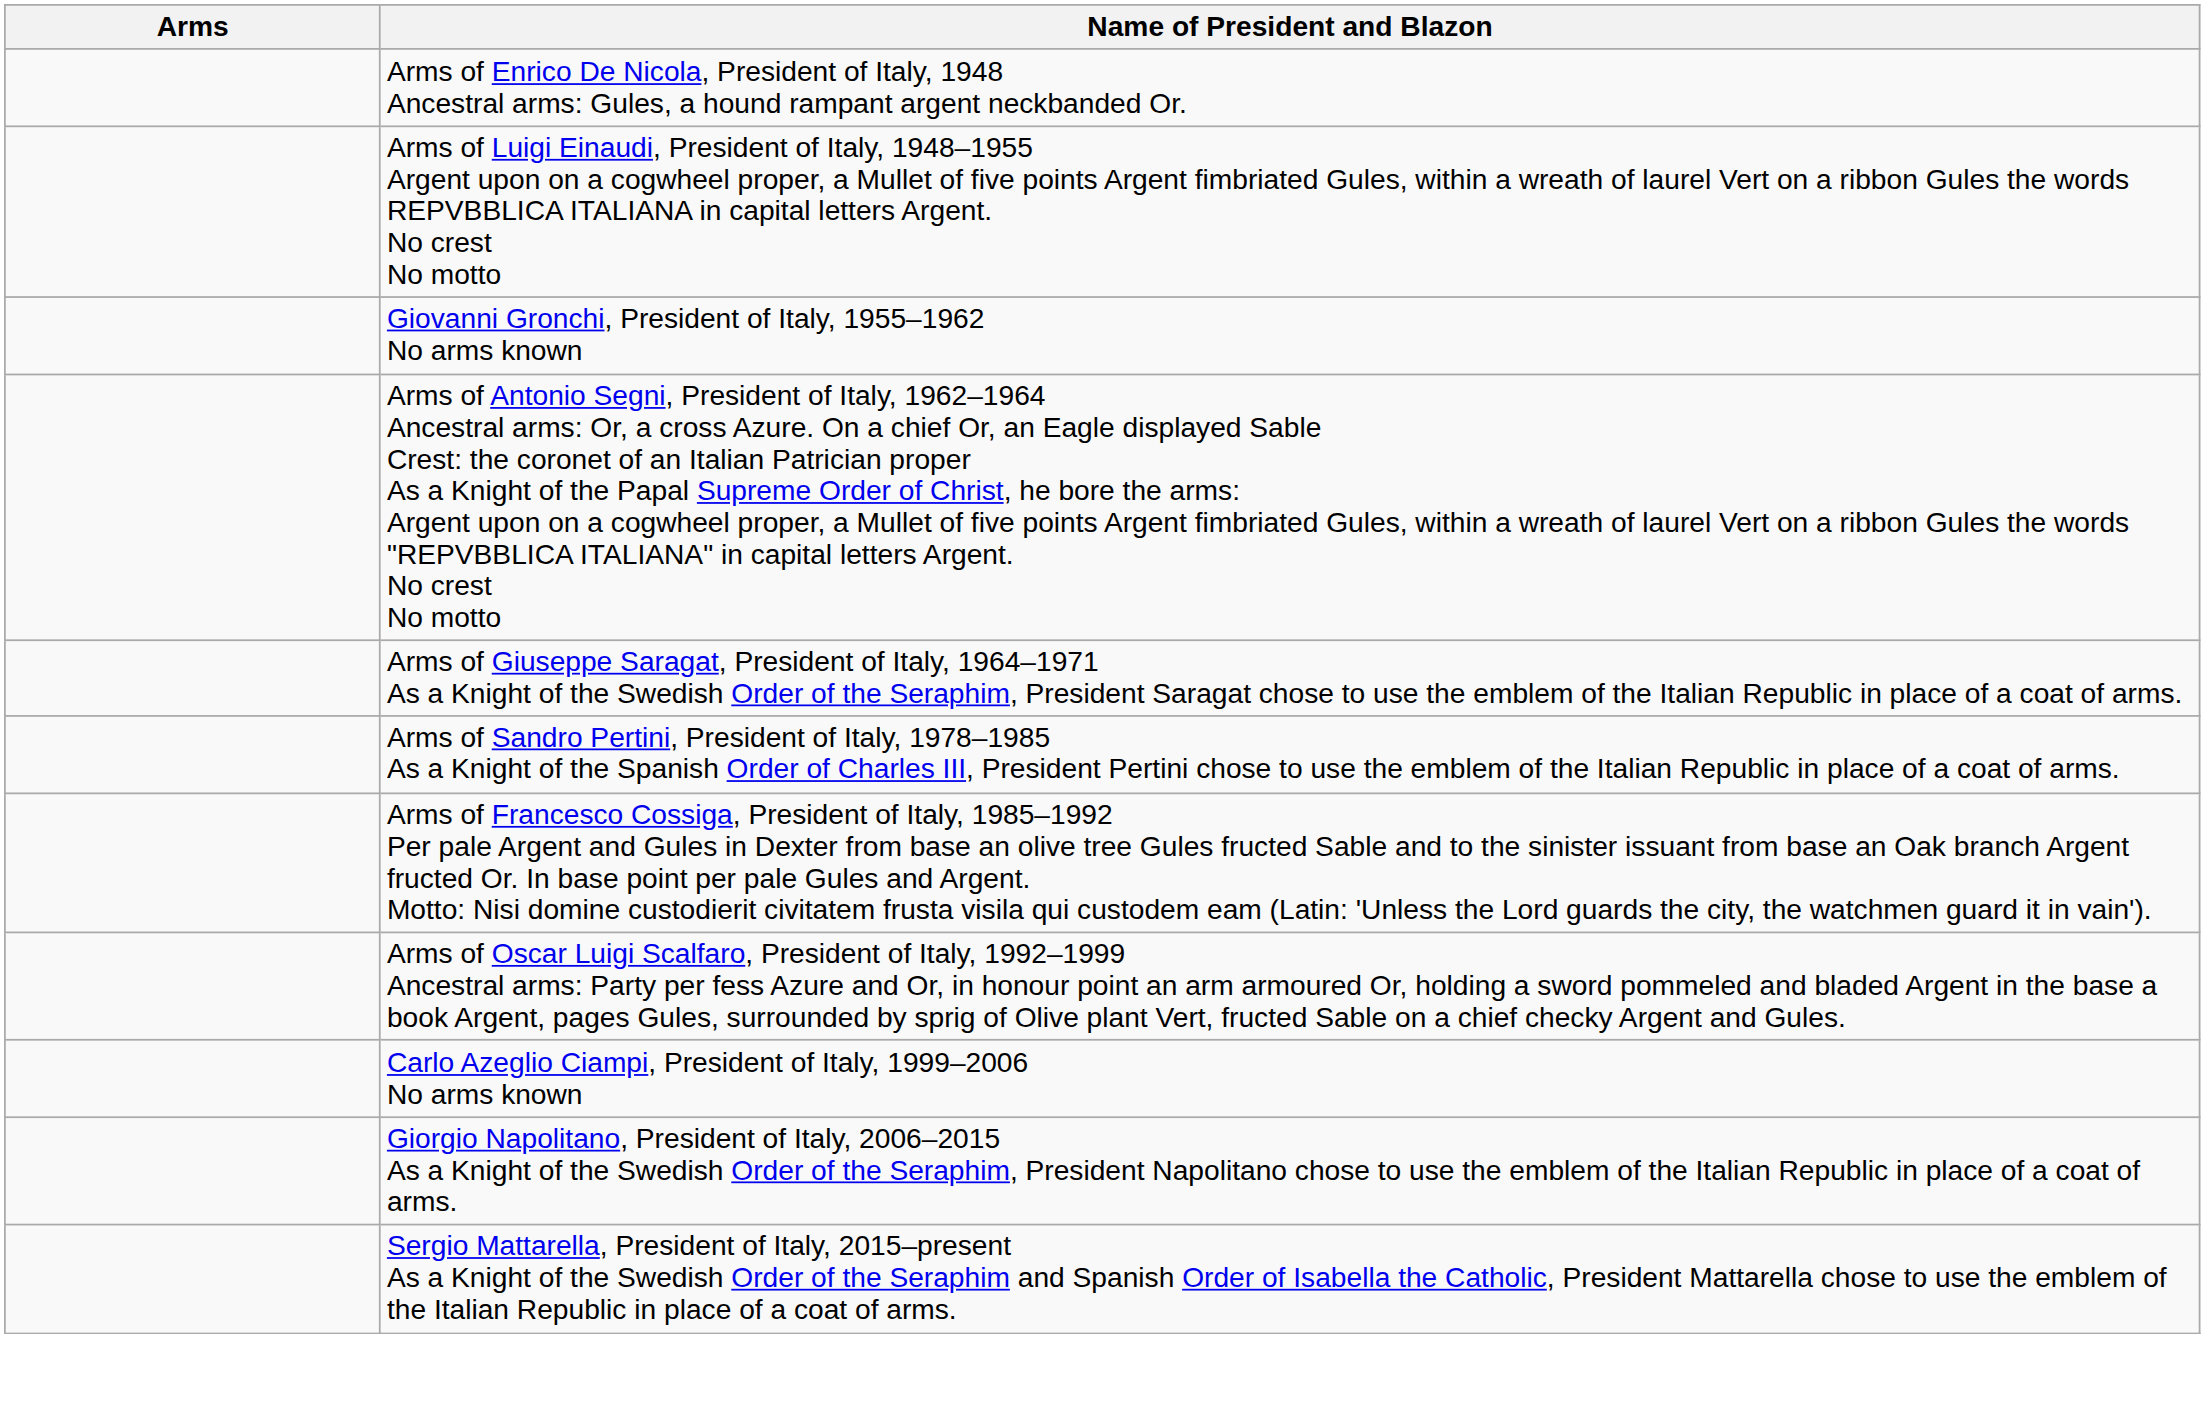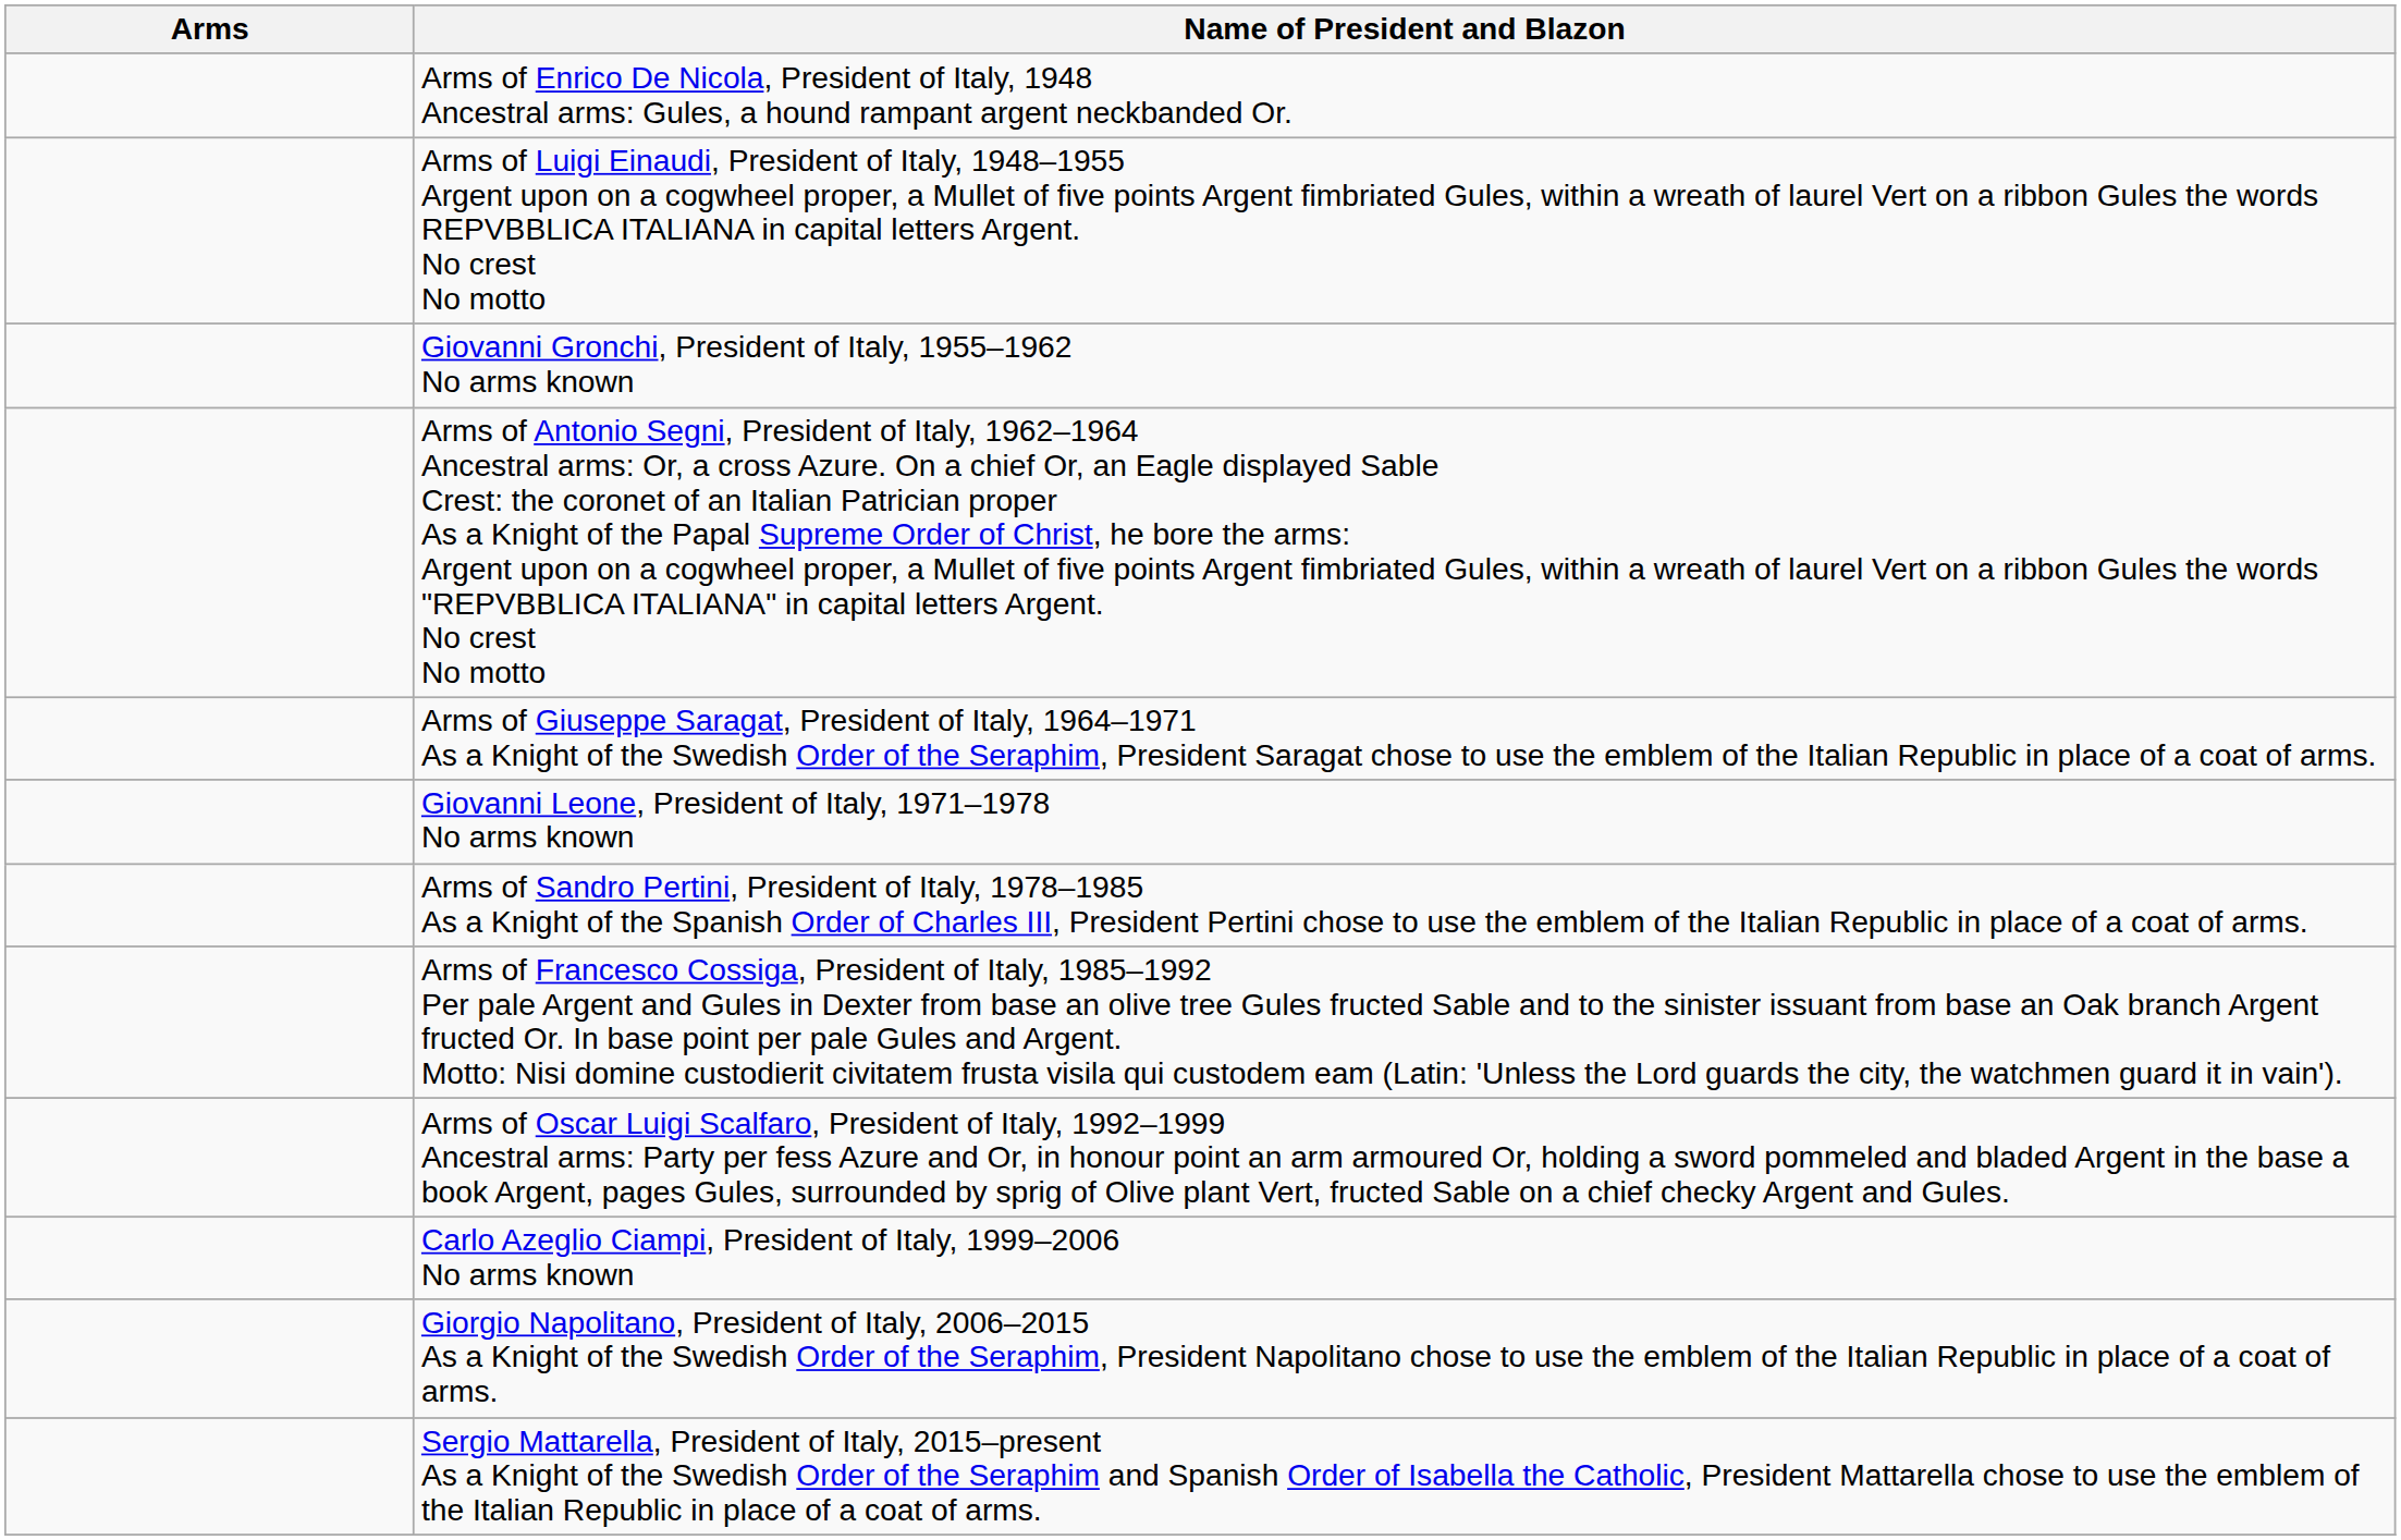+ row: Giovanni Leone, President of Italy, 1971–1978 No arms known
